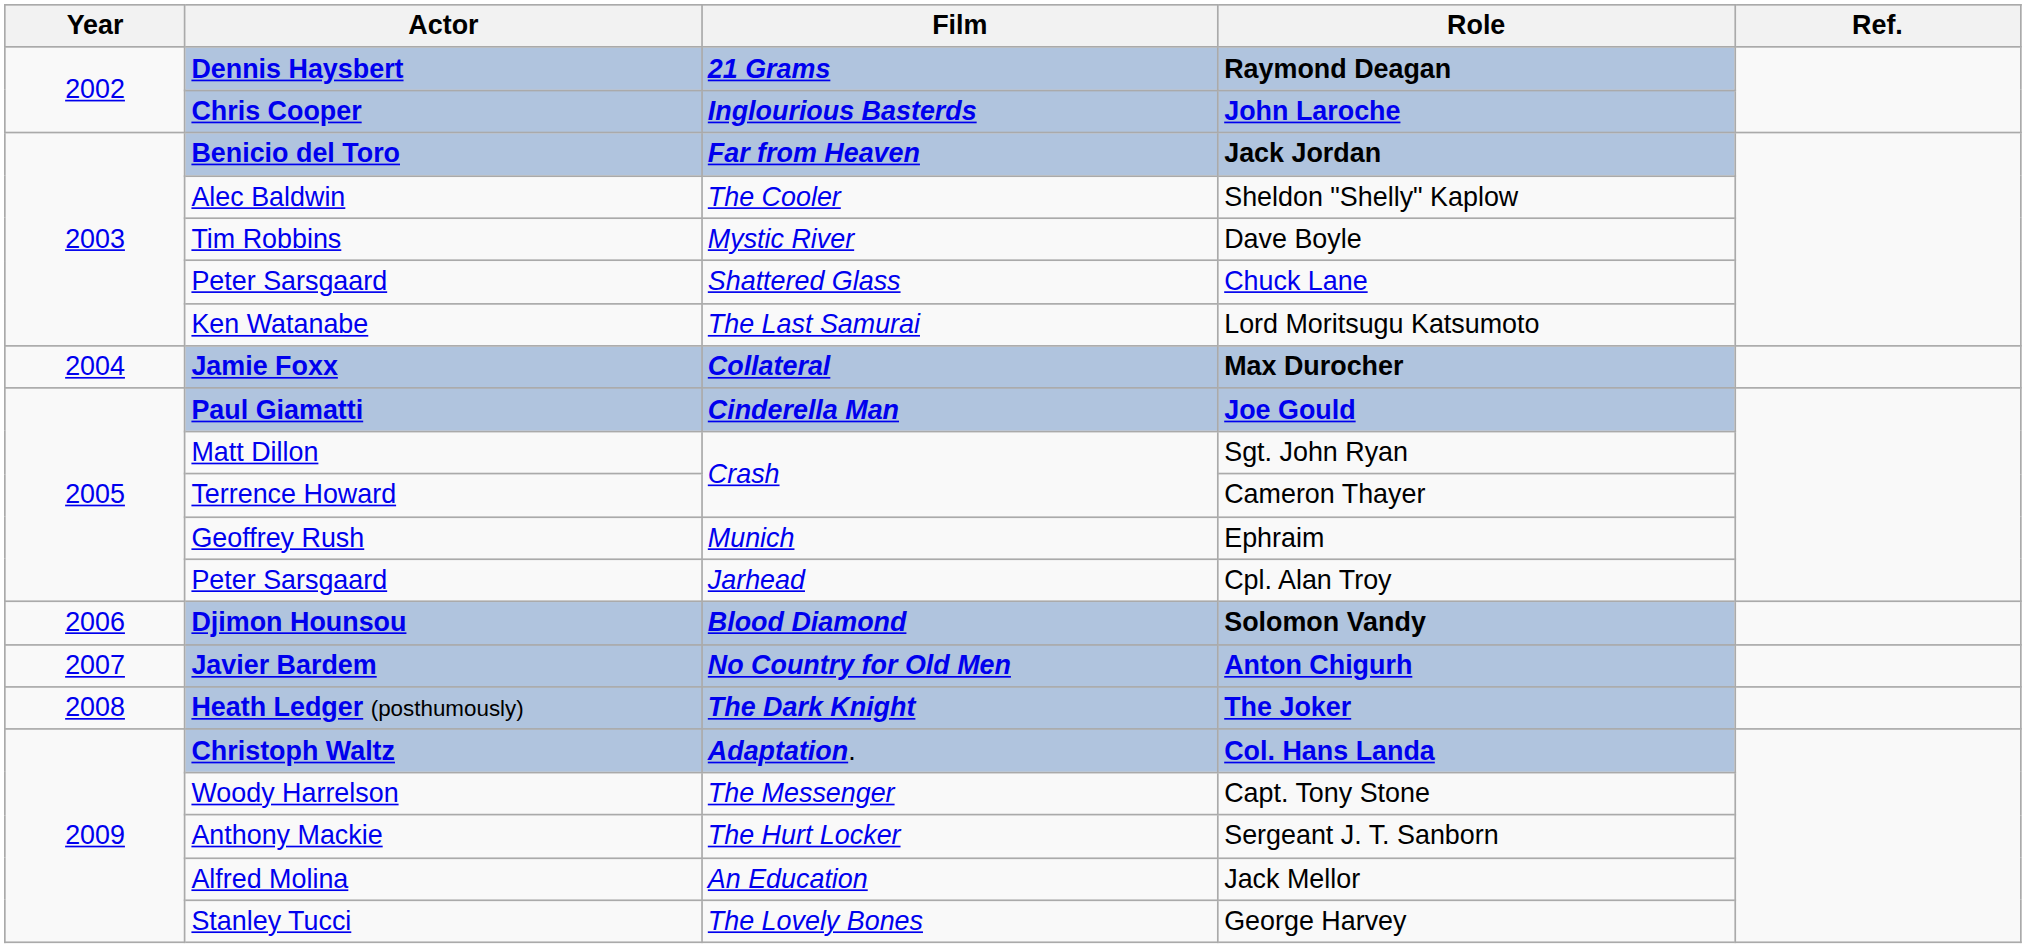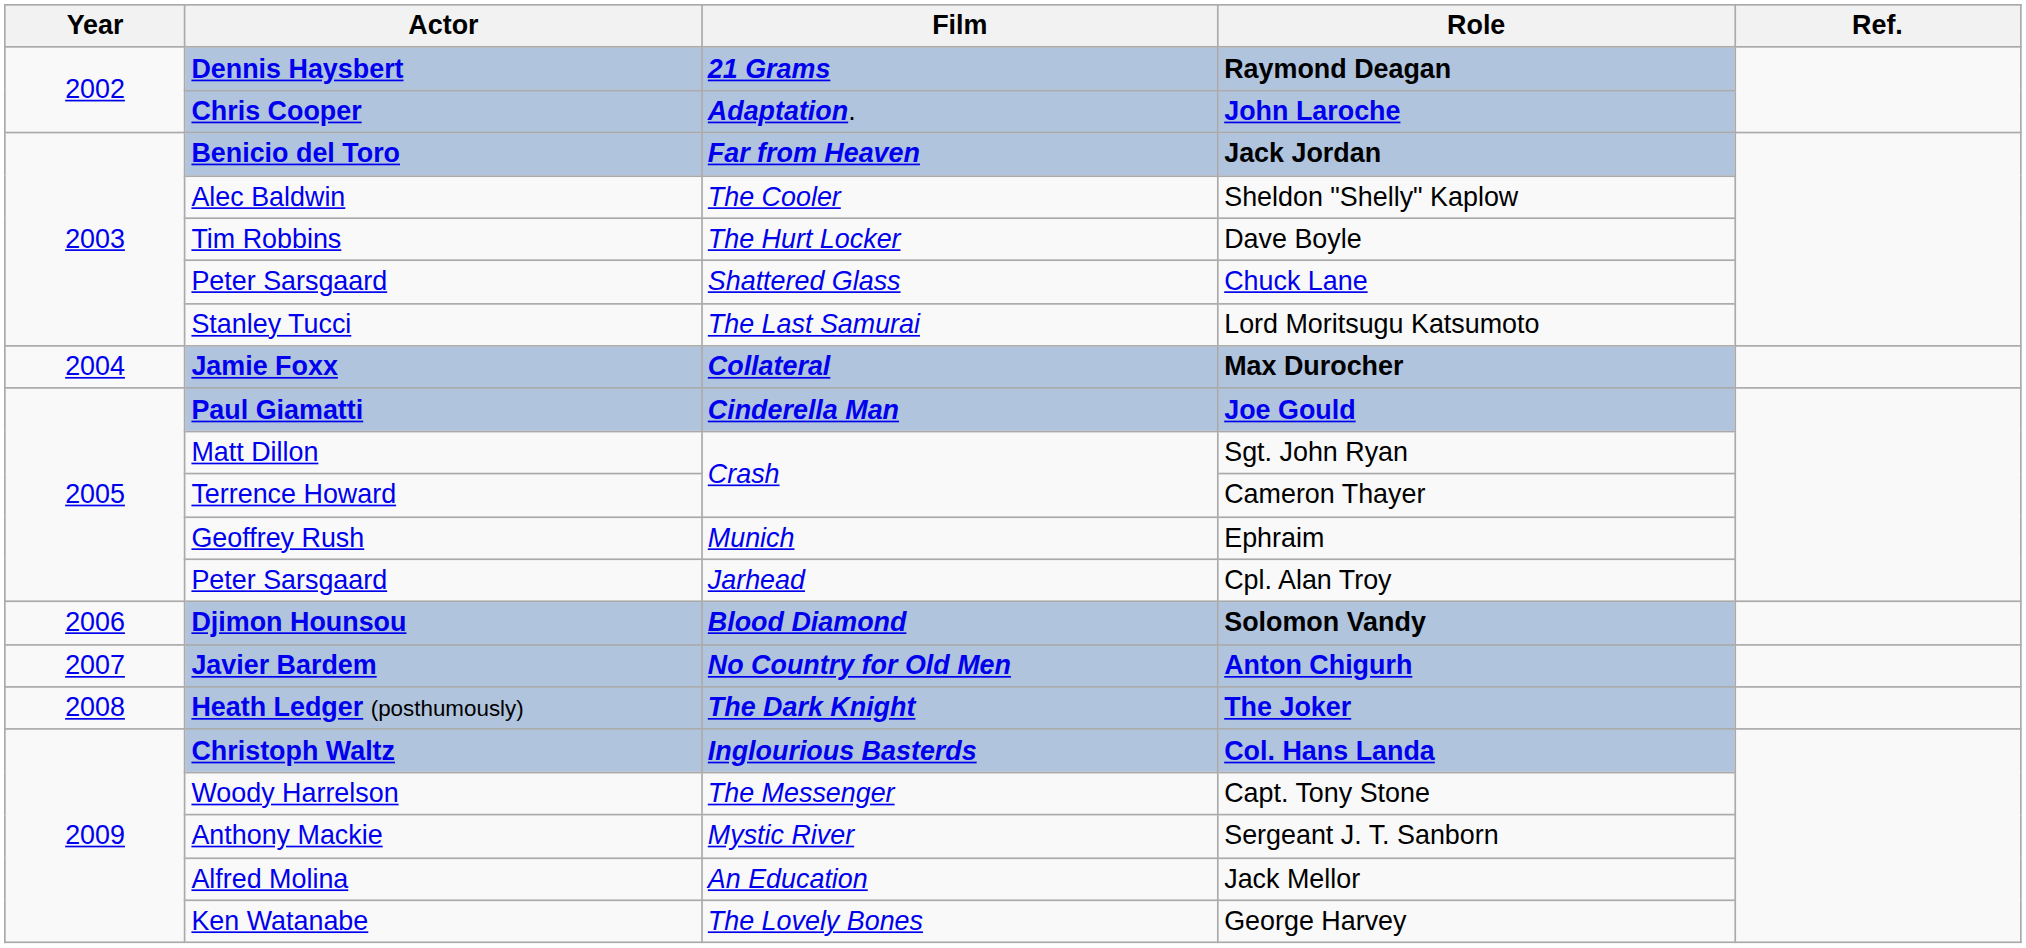John Laroche | Film: Inglourious Basterds -> Adaptation.
Dave Boyle | Film: Mystic River -> The Hurt Locker
Lord Moritsugu Katsumoto | Actor: Ken Watanabe -> Stanley Tucci
Col. Hans Landa | Film: Adaptation. -> Inglourious Basterds
Sergeant J. T. Sanborn | Film: The Hurt Locker -> Mystic River
George Harvey | Actor: Stanley Tucci -> Ken Watanabe
